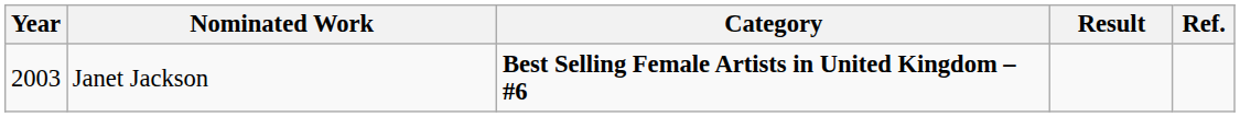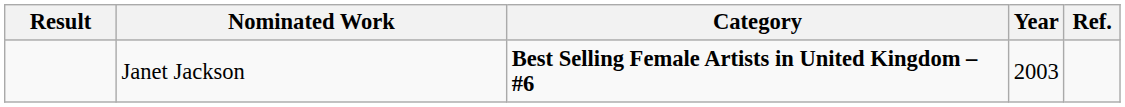columns swapped: Year <-> Result
